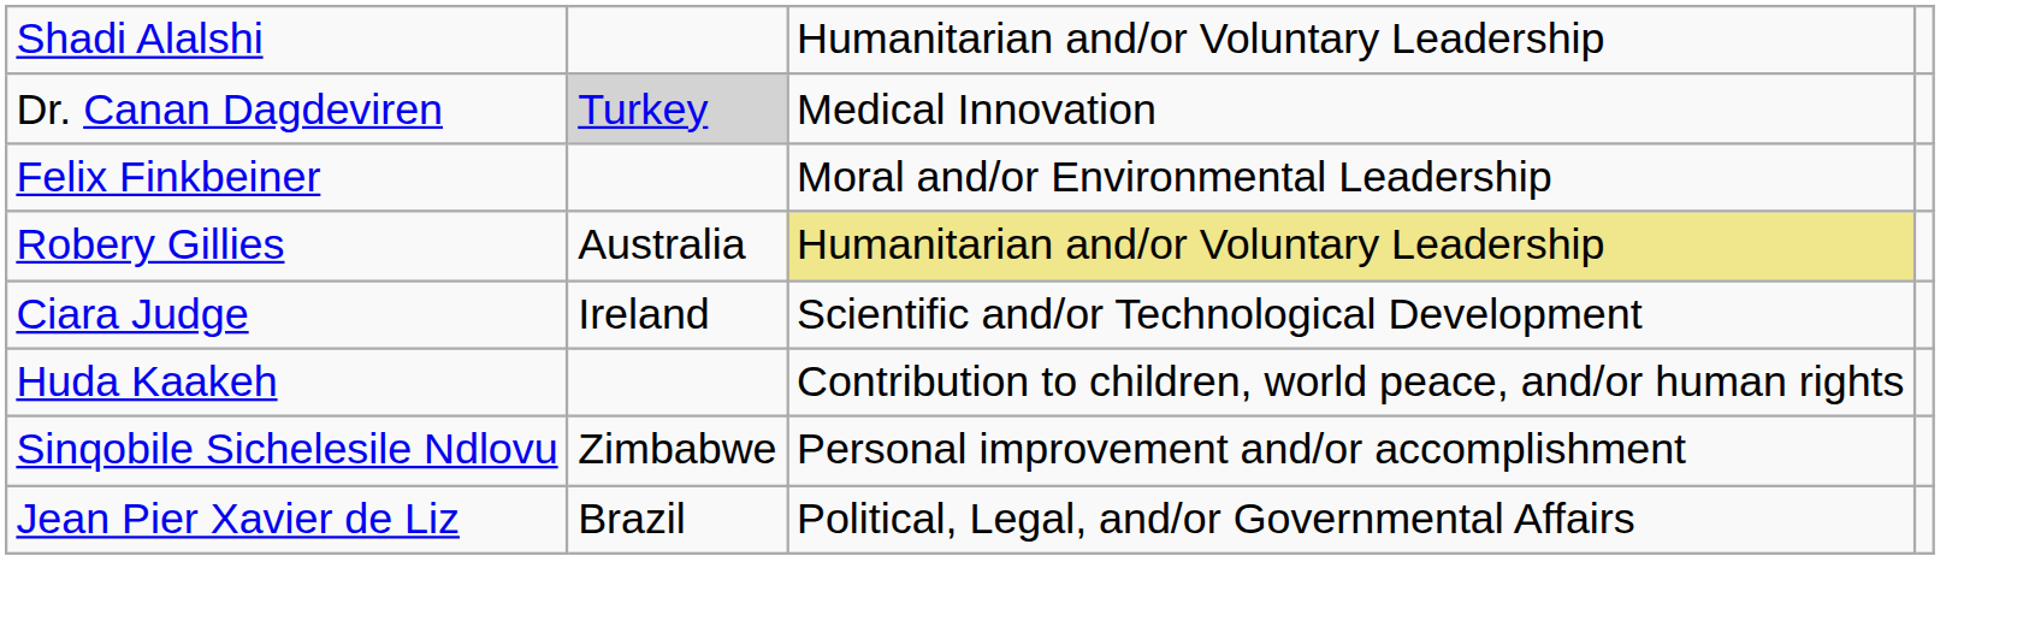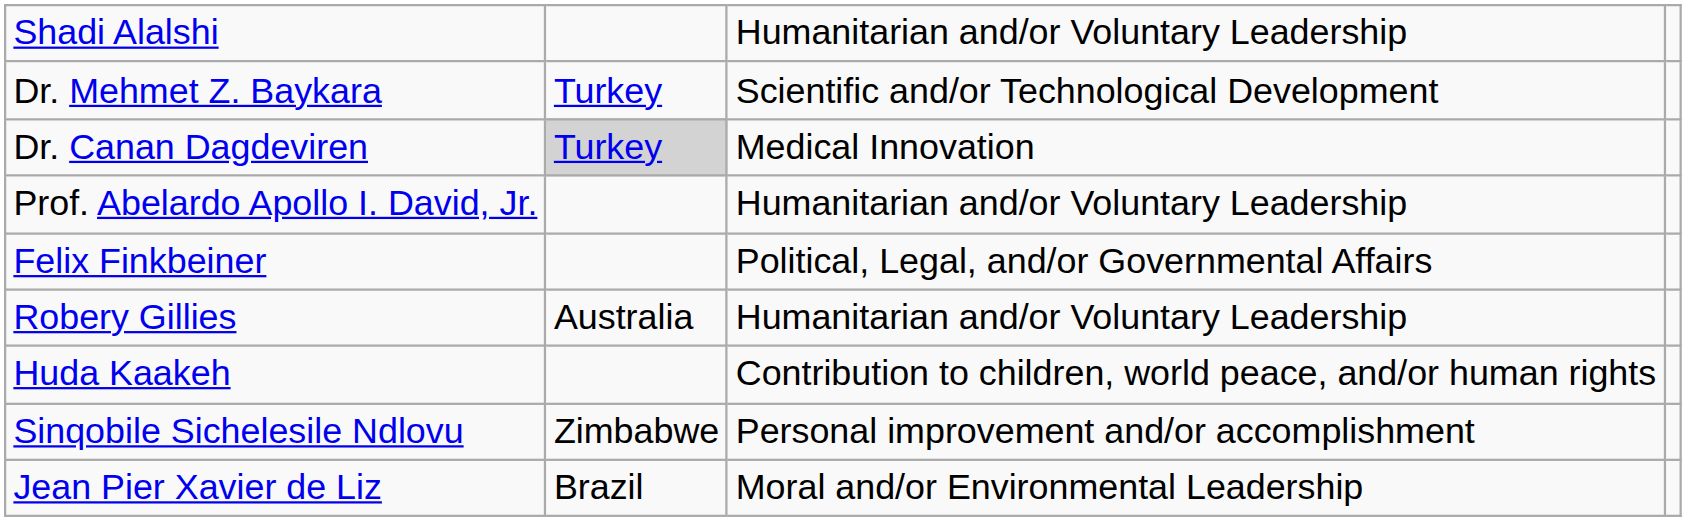+ row: Dr. Mehmet Z. Baykara | Turkey | Scientific and/or Technological Development
+ row: Prof. Abelardo Apollo I. David, Jr. | Humanitarian and/or Voluntary Leadership
Felix Finkbeiner | column 3: Moral and/or Environmental Leadership -> Political, Legal, and/or Governmental Affairs
Robery Gillies | column 3: khaki background -> no background
- row: Ciara Judge | Ireland | Scientific and/or Technological Development
Jean Pier Xavier de Liz | column 3: Political, Legal, and/or Governmental Affairs -> Moral and/or Environmental Leadership
